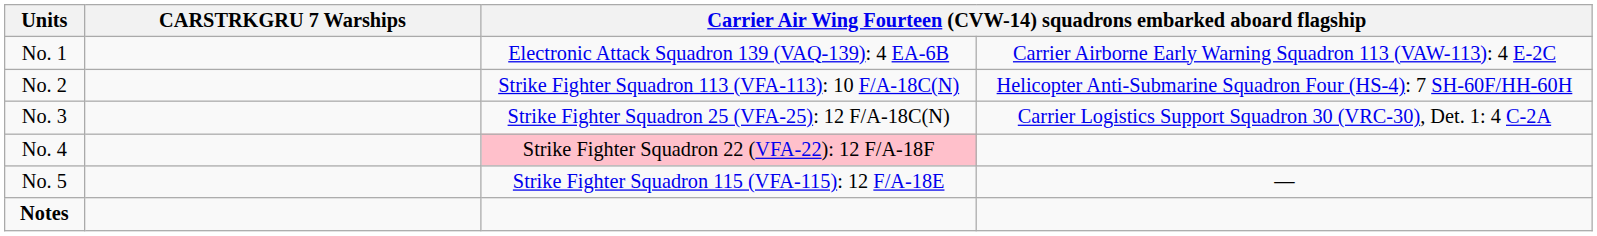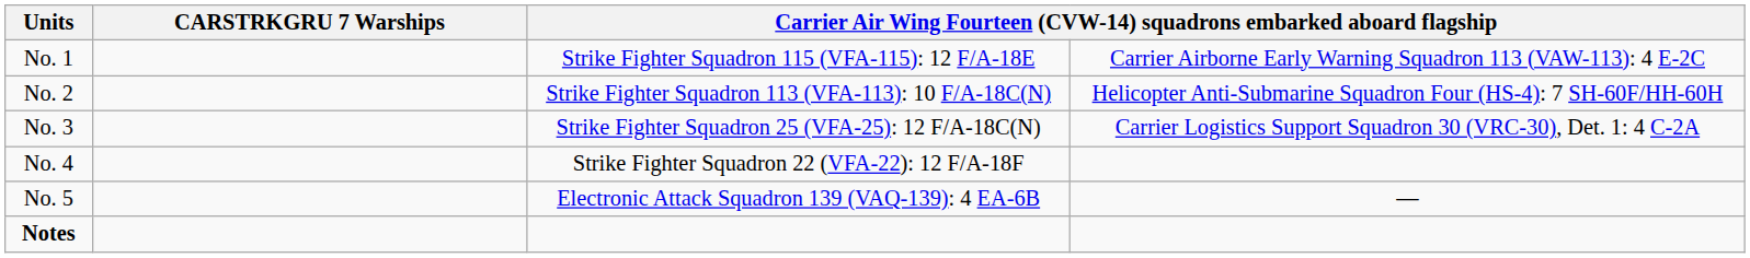No. 1 | column 3: Electronic Attack Squadron 139 (VAQ-139): 4 EA-6B -> Strike Fighter Squadron 115 (VFA-115): 12 F/A-18E
No. 4 | column 3: pink background -> no background
No. 5 | column 3: Strike Fighter Squadron 115 (VFA-115): 12 F/A-18E -> Electronic Attack Squadron 139 (VAQ-139): 4 EA-6B
